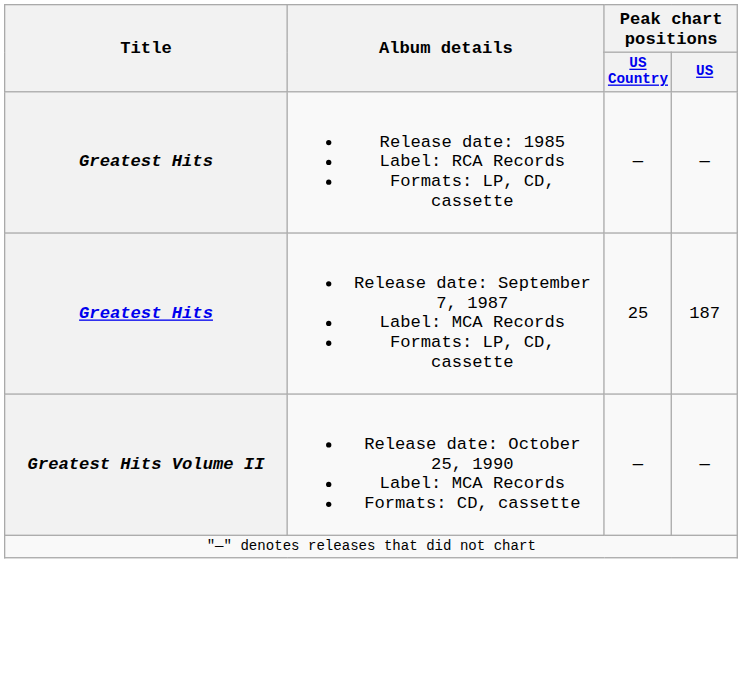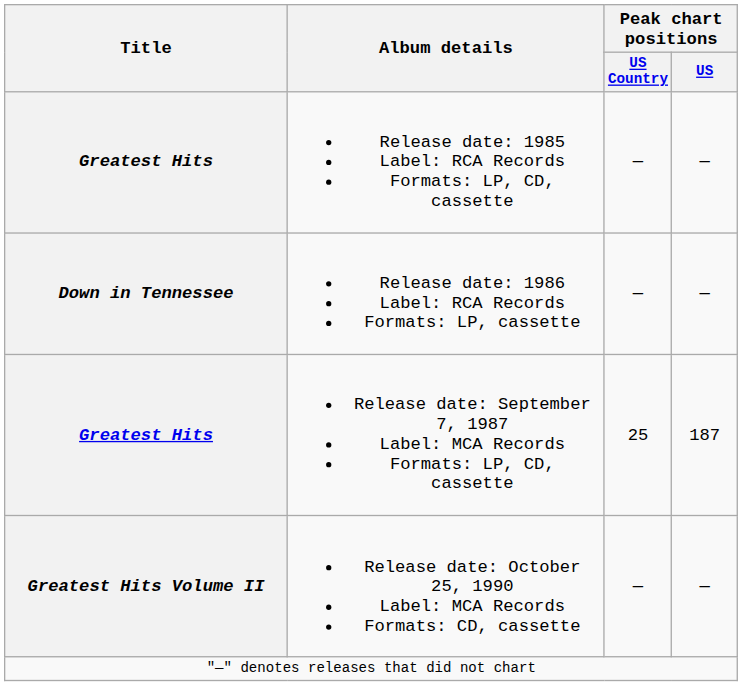+ row: Down in Tennessee | Release date: 1986 Label: RCA Records Formats: LP, cassette | — | —
